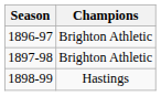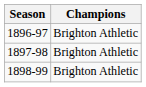1898-99 | Champions: Hastings -> Brighton Athletic
